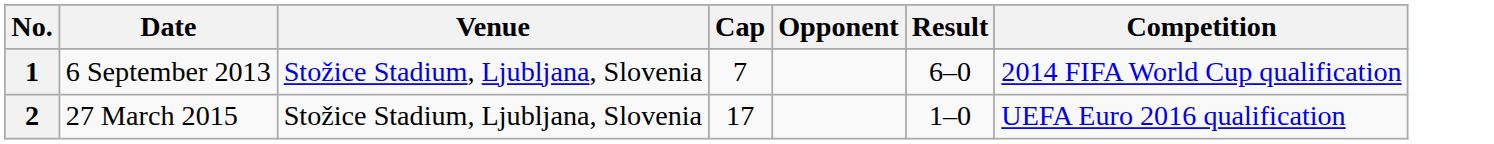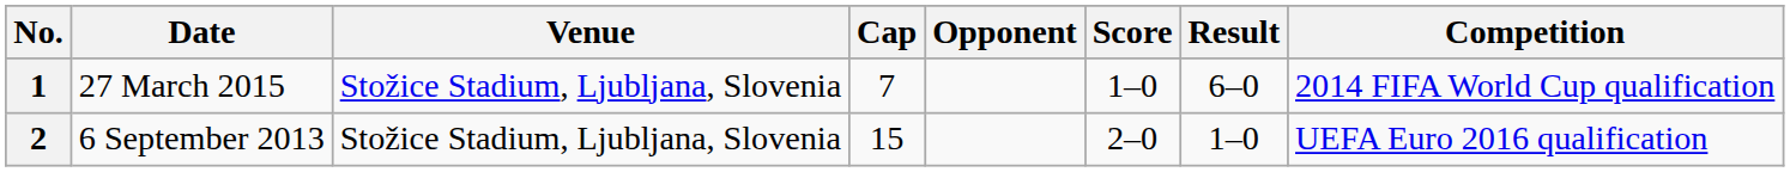+ column: Score | 1–0 | 2–0
1 | Date: 6 September 2013 -> 27 March 2015
2 | Date: 27 March 2015 -> 6 September 2013
2 | Cap: 17 -> 15
